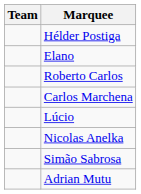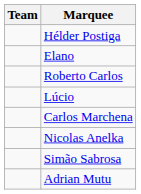rows swapped: Lúcio <-> Carlos Marchena
